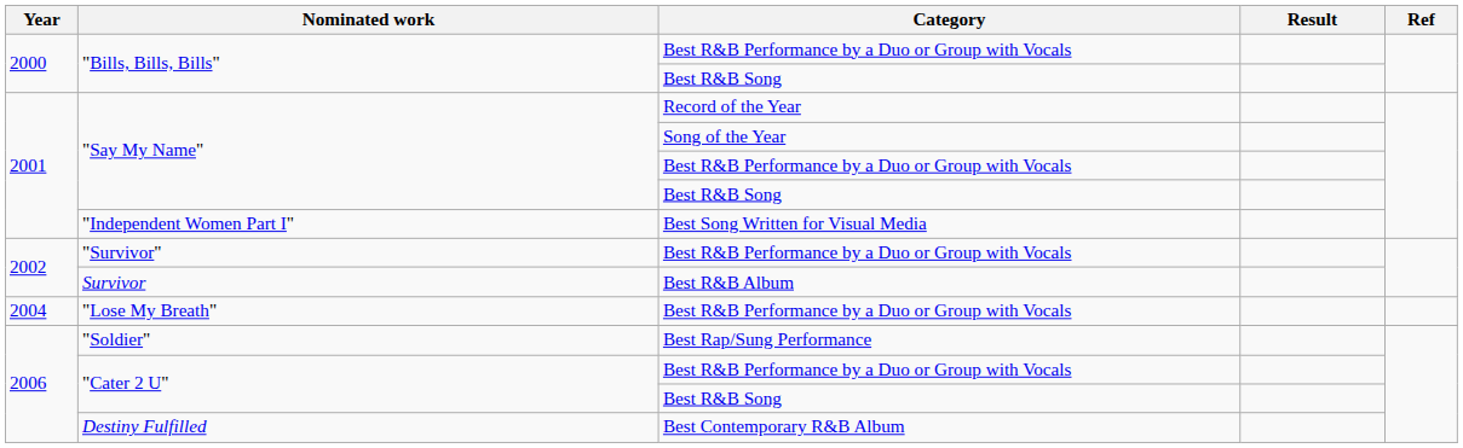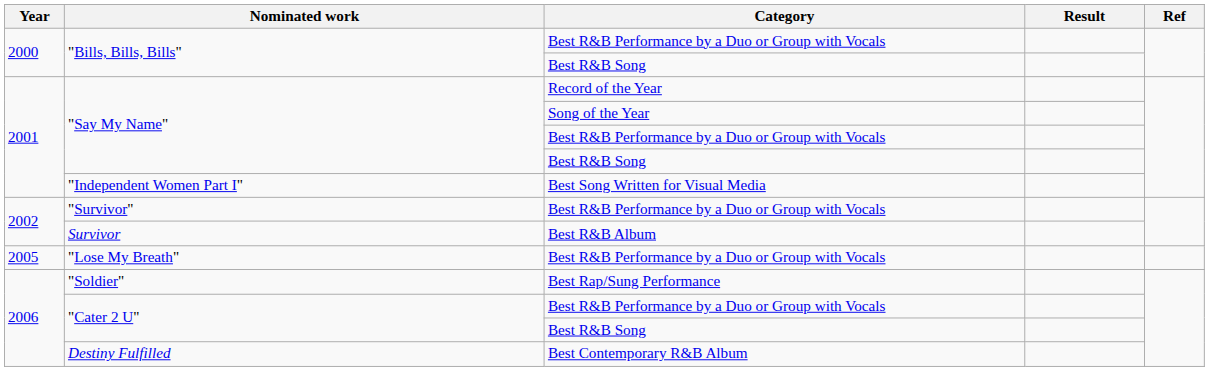"Lose My Breath" | Year: 2004 -> 2005
